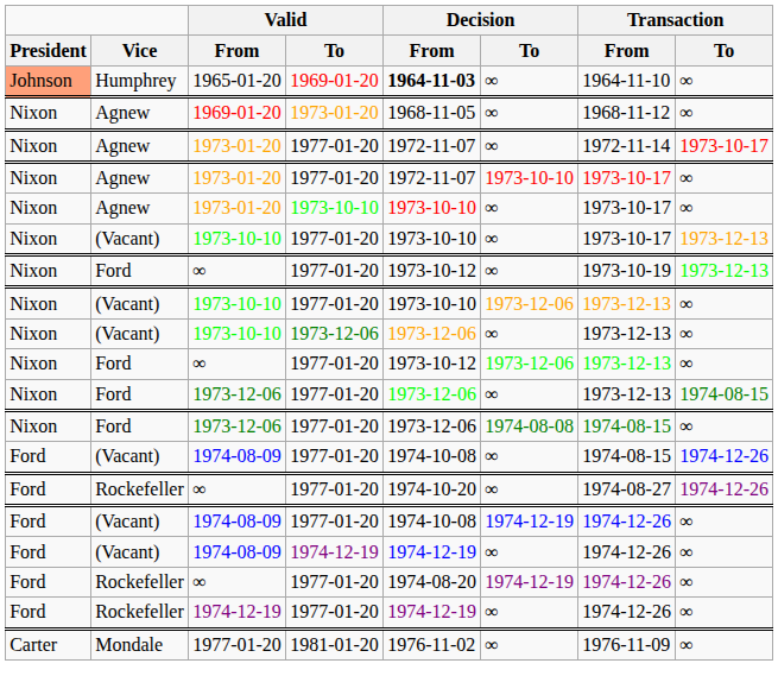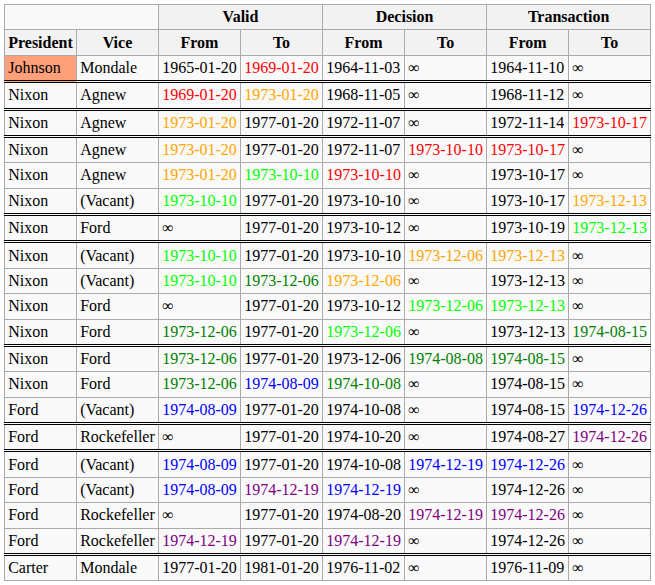1965-01-20 | Vice: Humphrey -> Mondale
1965-01-20 | Decision / From: bold -> normal
+ row: Nixon | Ford | 1973-12-06 | 1974-08-09 | 1974-10-08 | ∞ | 1974-08-15 | ∞
